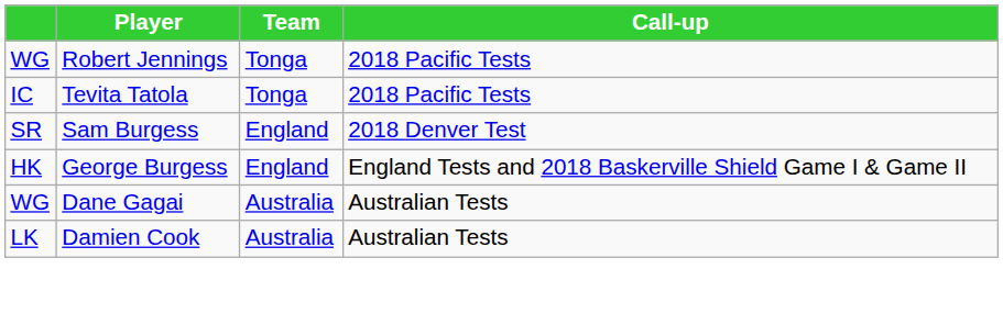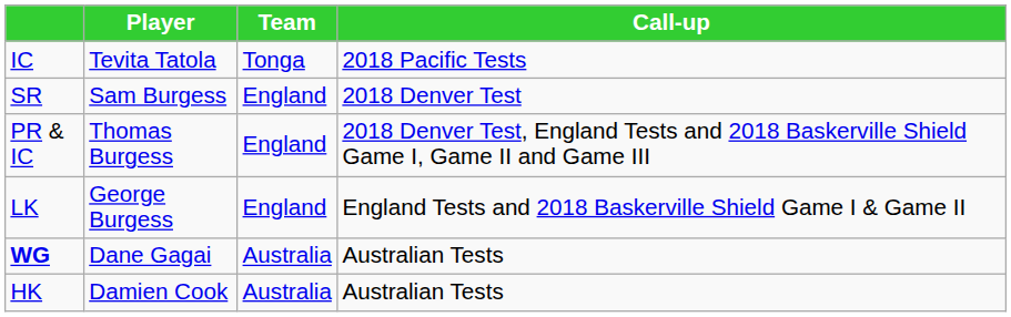- row: WG | Robert Jennings | Tonga | 2018 Pacific Tests
+ row: PR & IC | Thomas Burgess | England | 2018 Denver Test, England Tests and 2018 Baskerville Shield Game I, Game II and Game III
George Burgess | column 1: HK -> LK
Dane Gagai | column 1: normal -> bold
Damien Cook | column 1: LK -> HK
